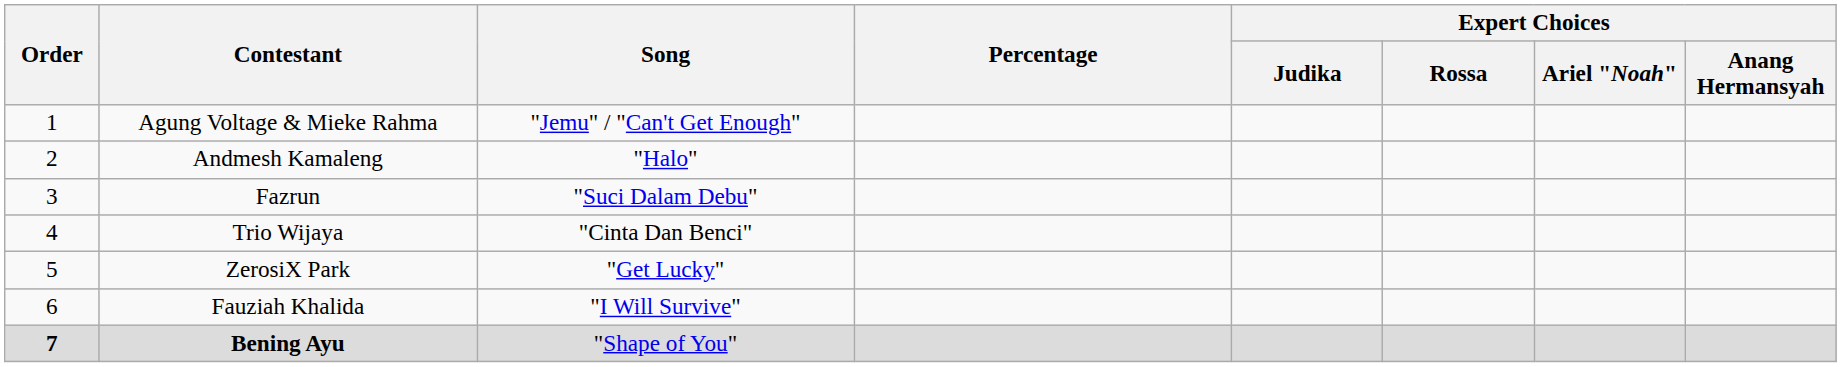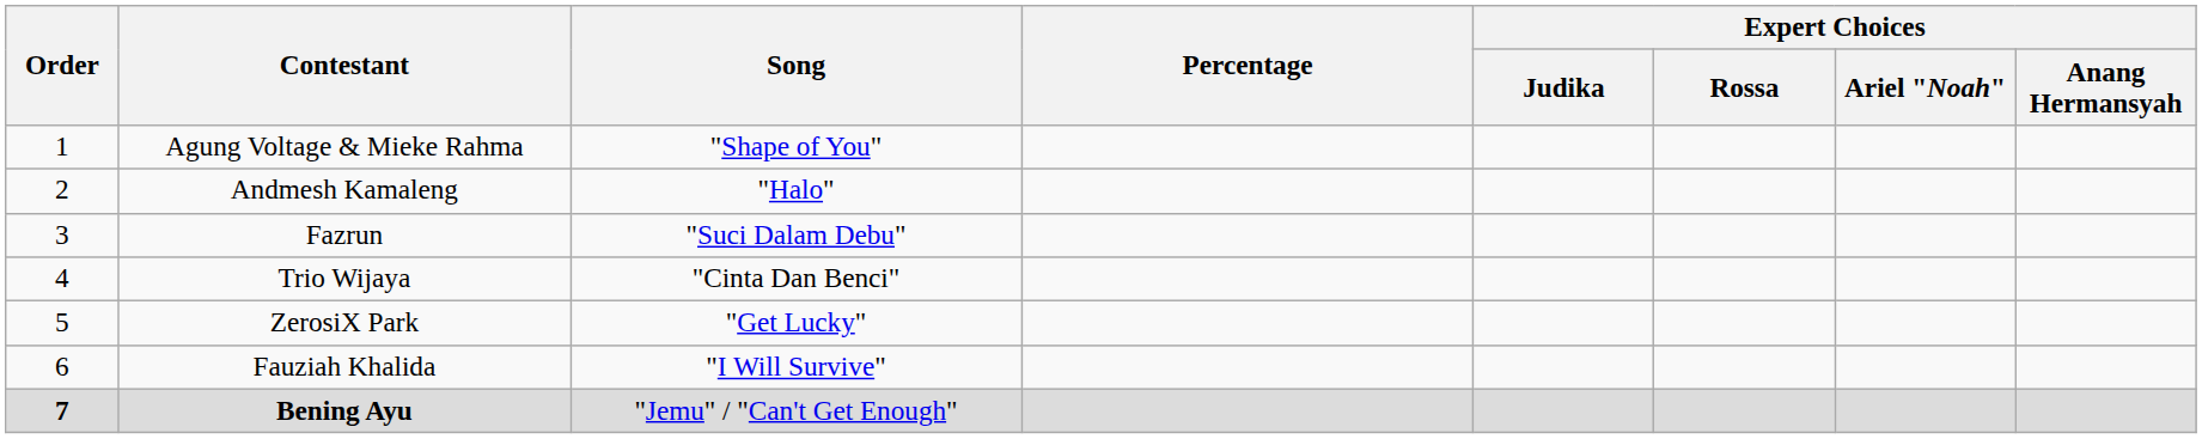Agung Voltage & Mieke Rahma | Song: "Jemu" / "Can't Get Enough" -> "Shape of You"
Bening Ayu | Song: "Shape of You" -> "Jemu" / "Can't Get Enough"
